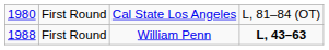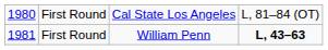First Round / William Penn | column 1: 1988 -> 1981
